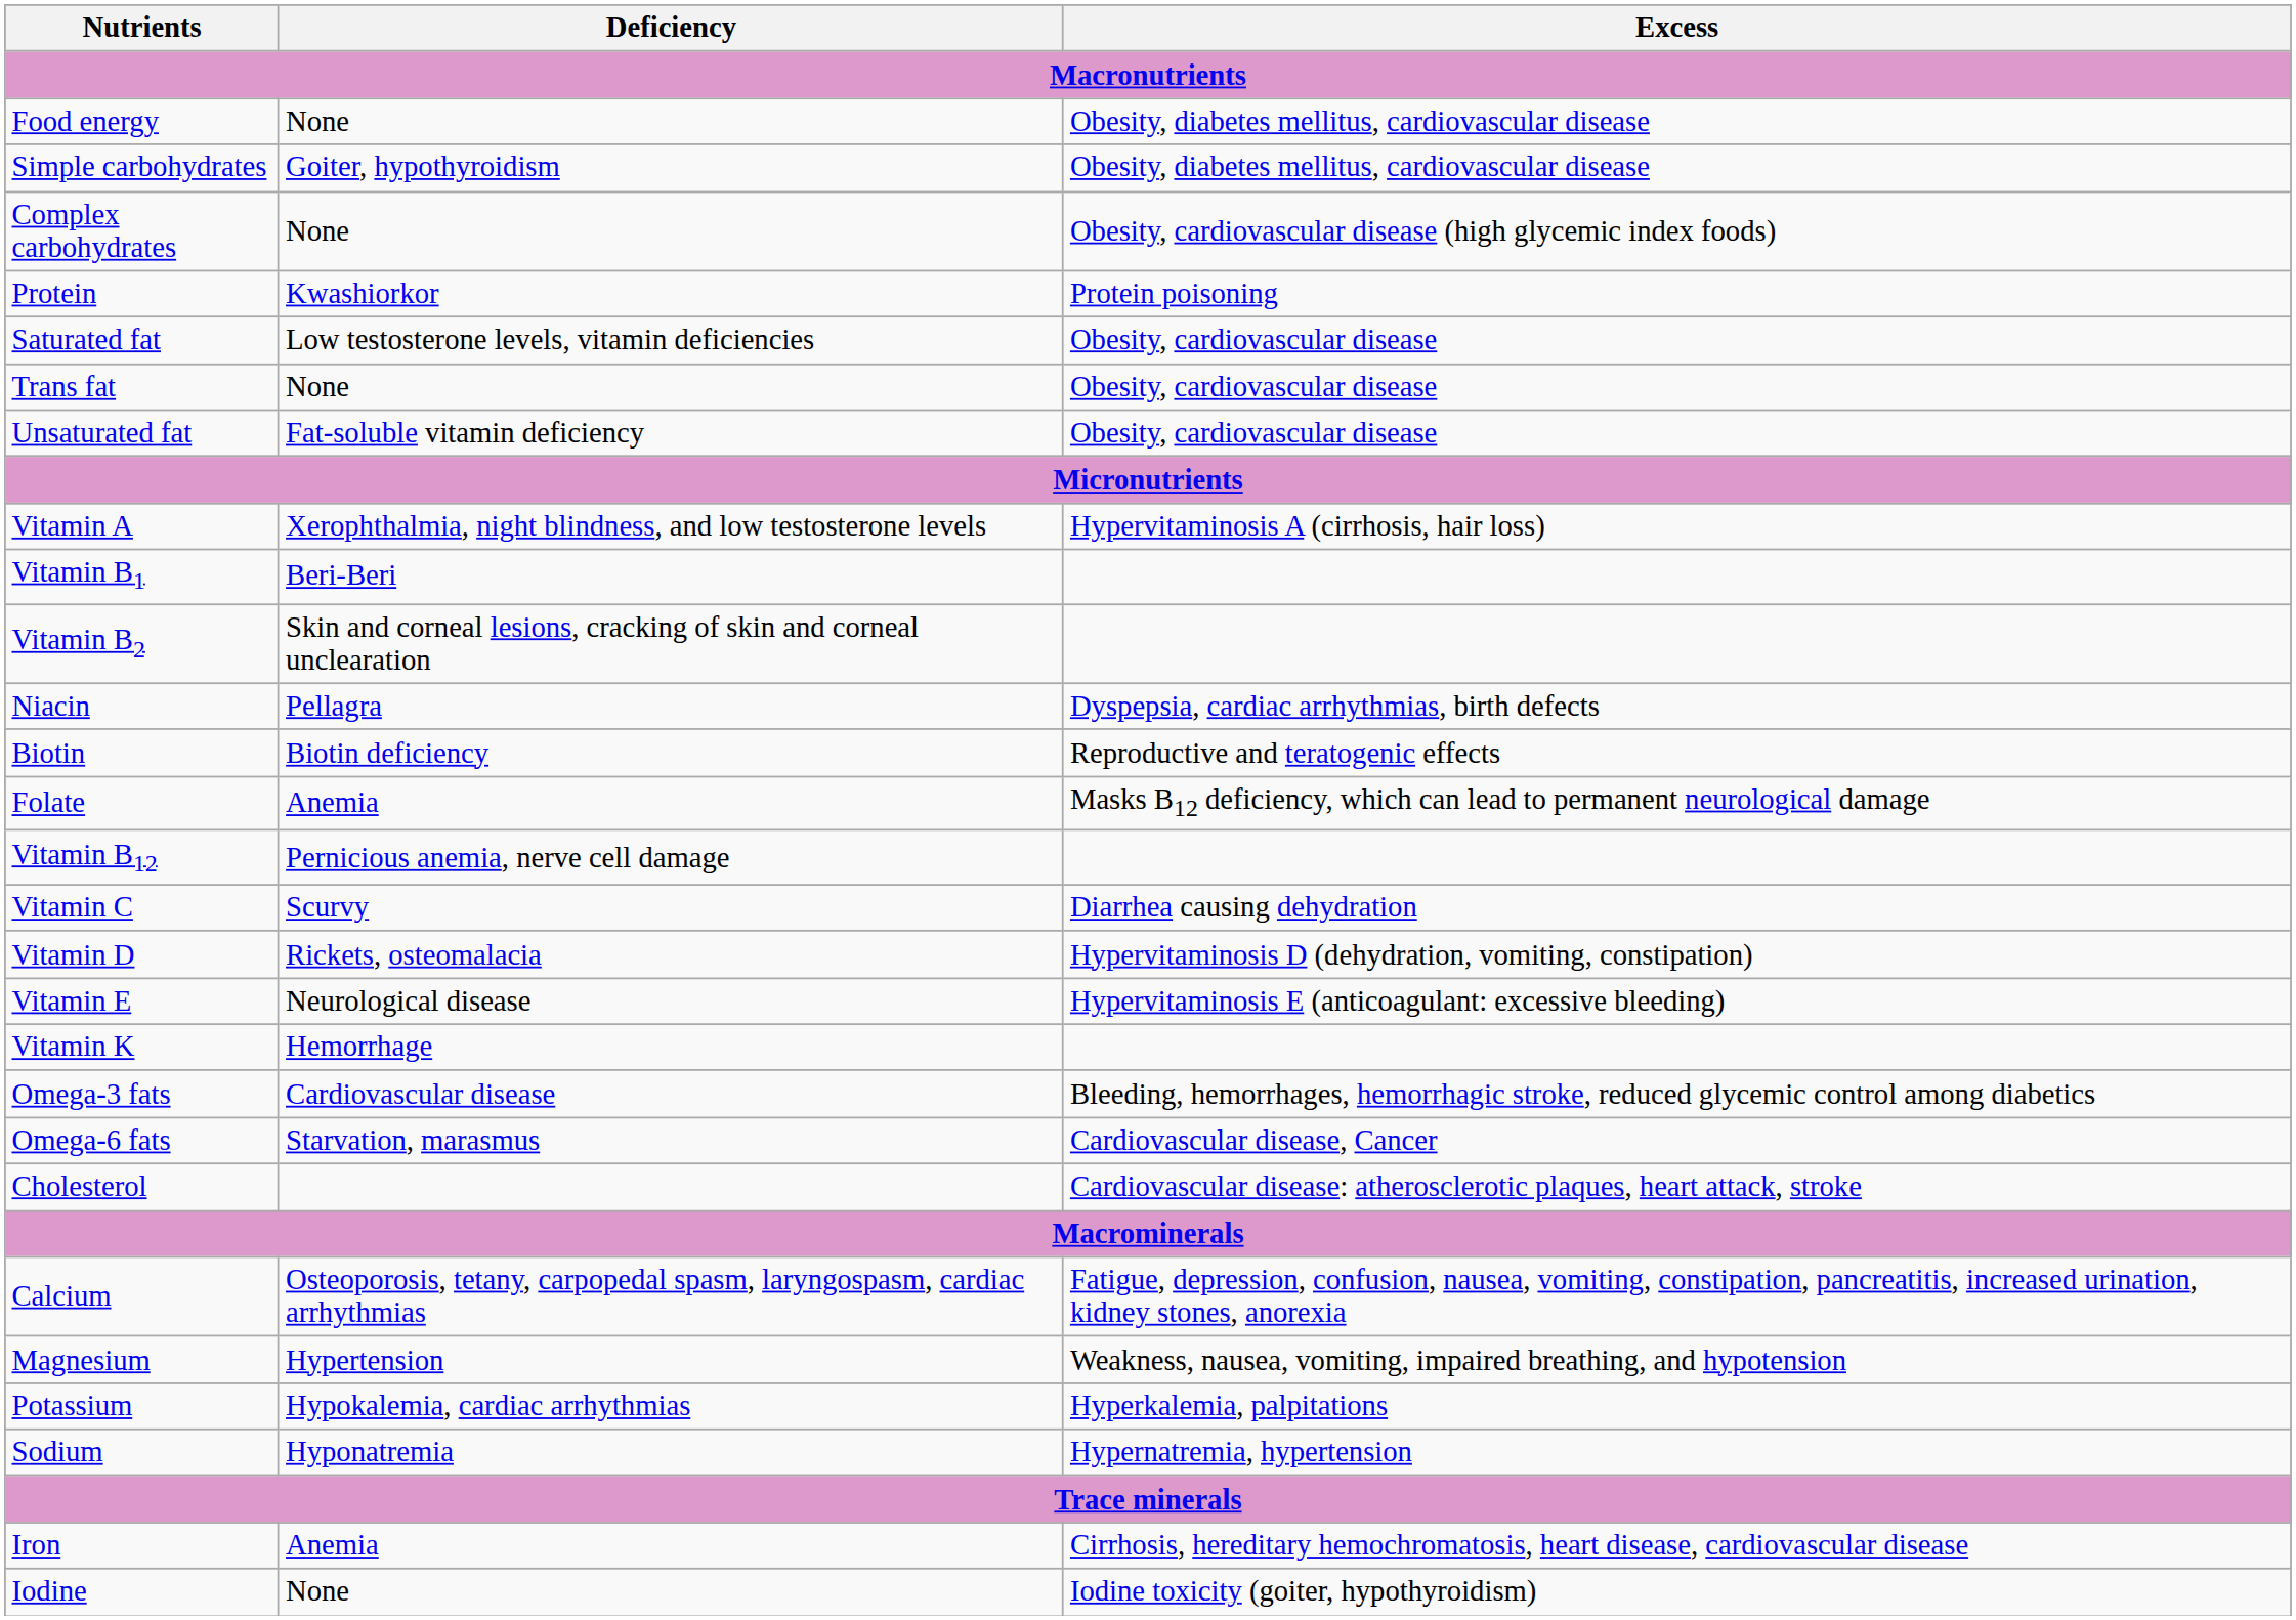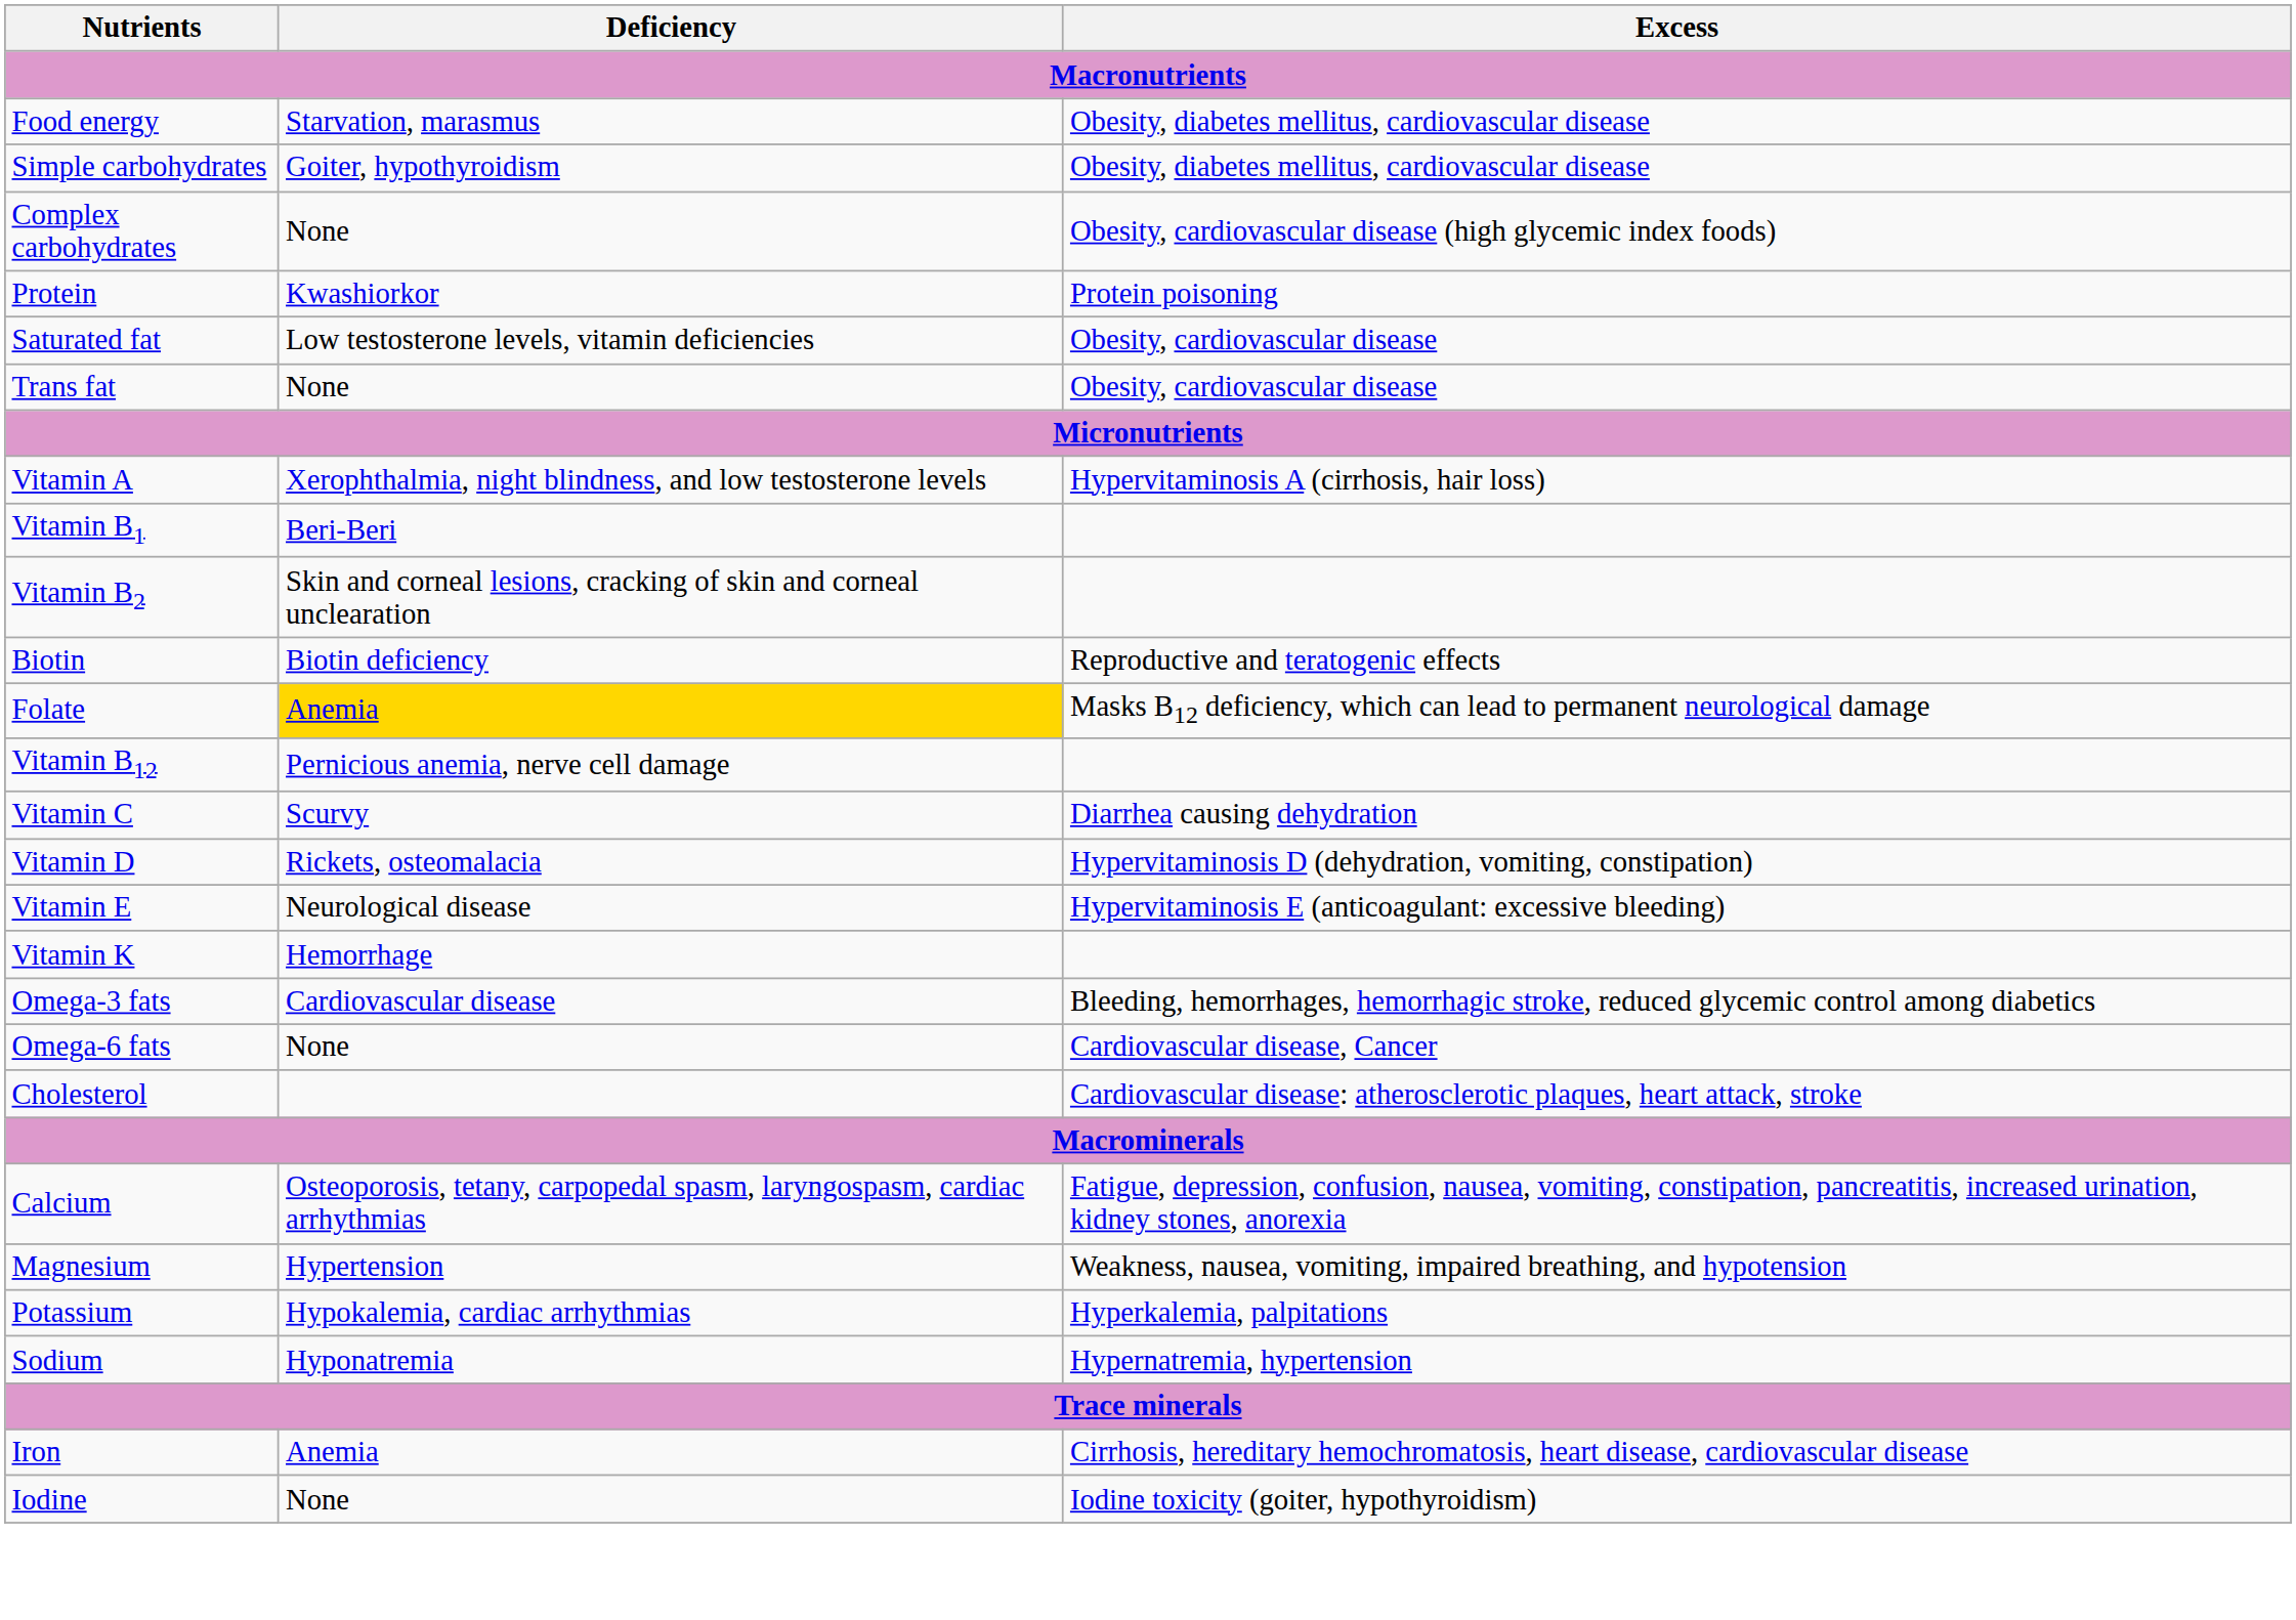Food energy | Deficiency: None -> Starvation, marasmus
- row: Unsaturated fat | Fat-soluble vitamin deficiency | Obesity, cardiovascular disease
- row: Niacin | Pellagra | Dyspepsia, cardiac arrhythmias, birth defects
Folate | Deficiency: no background -> gold background
Omega-6 fats | Deficiency: Starvation, marasmus -> None
